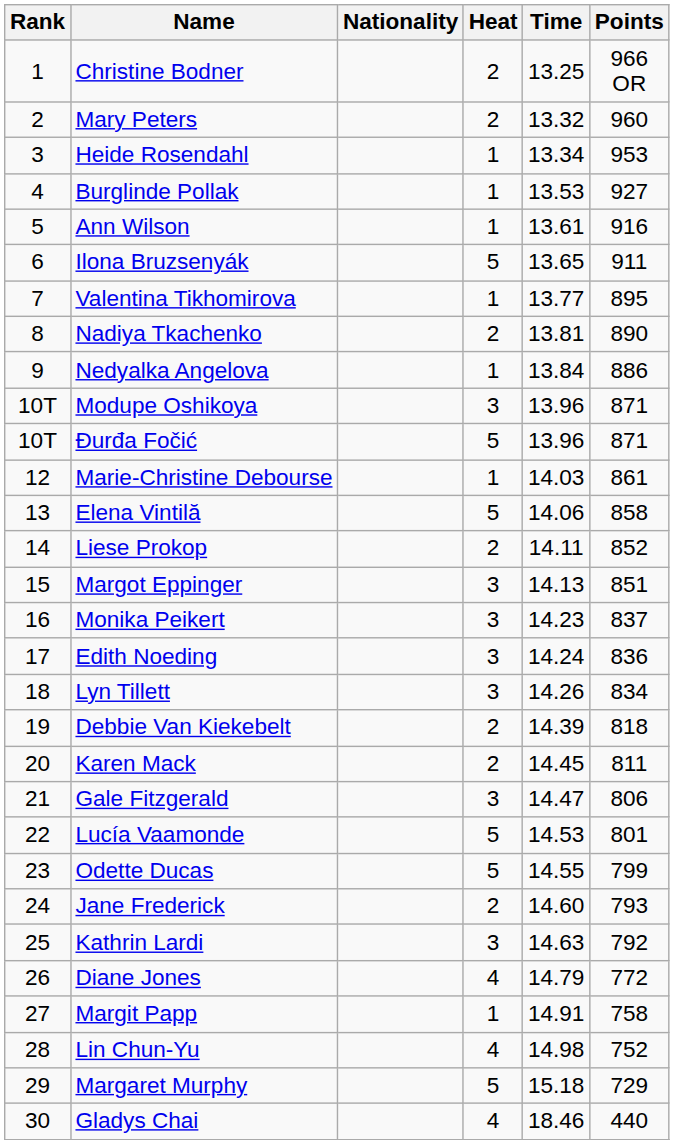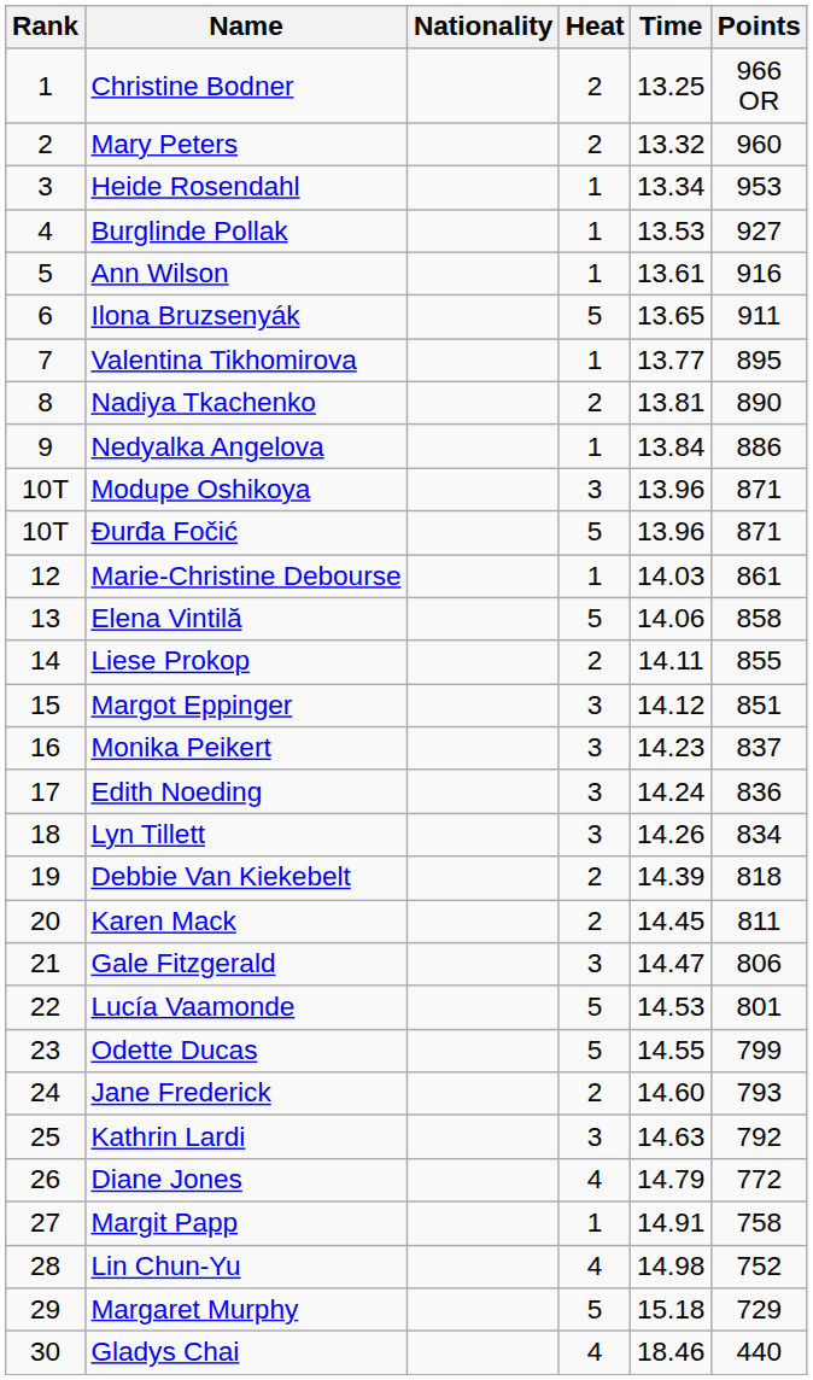Liese Prokop | Points: 852 -> 855
Margot Eppinger | Time: 14.13 -> 14.12
